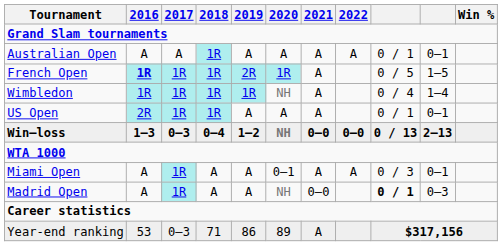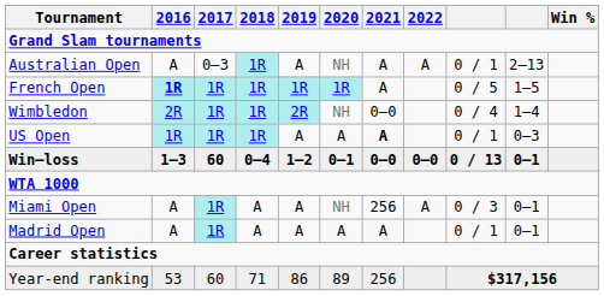Australian Open | 2017: A -> 0–3
Australian Open | 2020: A -> NH
Australian Open | column 10: 0–1 -> 2–13
French Open | 2019: 2R -> 1R
Wimbledon | 2016: 1R -> 2R
Wimbledon | 2019: 1R -> 2R
Wimbledon | 2021: A -> 0–0
US Open | 2016: 2R -> 1R
US Open | 2021: normal -> bold
US Open | column 10: 0–1 -> 0–3
Win–loss | 2017: 0–3 -> 60
Win–loss | 2020: NH -> 0–1
Win–loss | column 10: 2–13 -> 0–1
Miami Open | 2020: 0–1 -> NH
Miami Open | 2021: A -> 256
Madrid Open | 2020: NH -> A
Madrid Open | 2021: 0–0 -> A
Madrid Open | column 9: bold -> normal
Madrid Open | column 10: 0–3 -> 0–1
Year-end ranking | 2017: 0–3 -> 60
Year-end ranking | 2021: A -> 256
